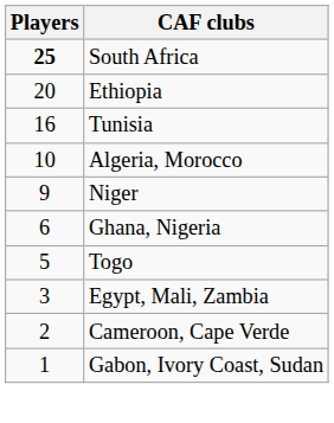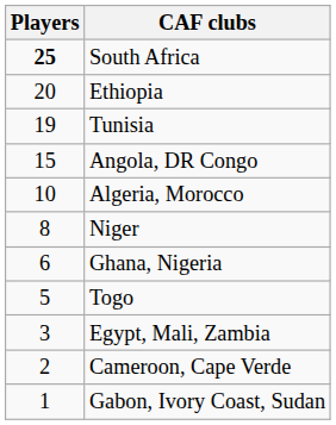Tunisia | Players: 16 -> 19
+ row: 15 | Angola, DR Congo
Niger | Players: 9 -> 8
